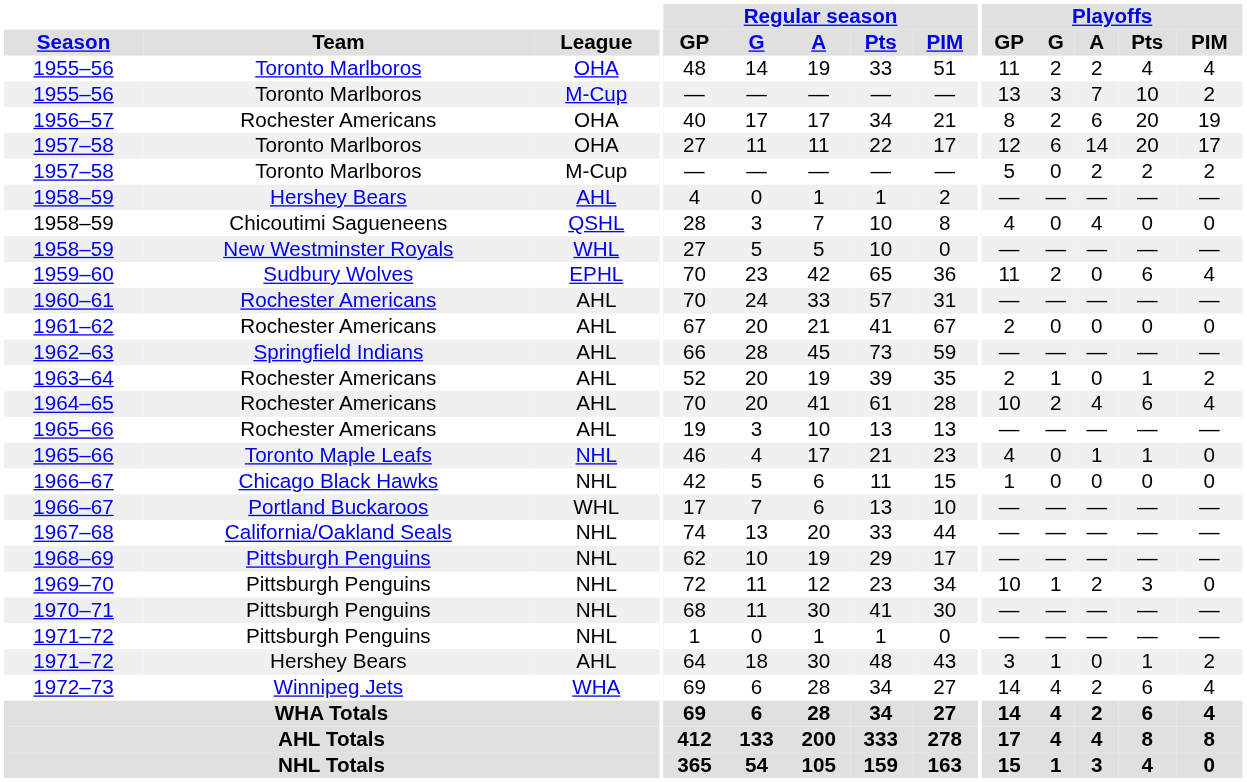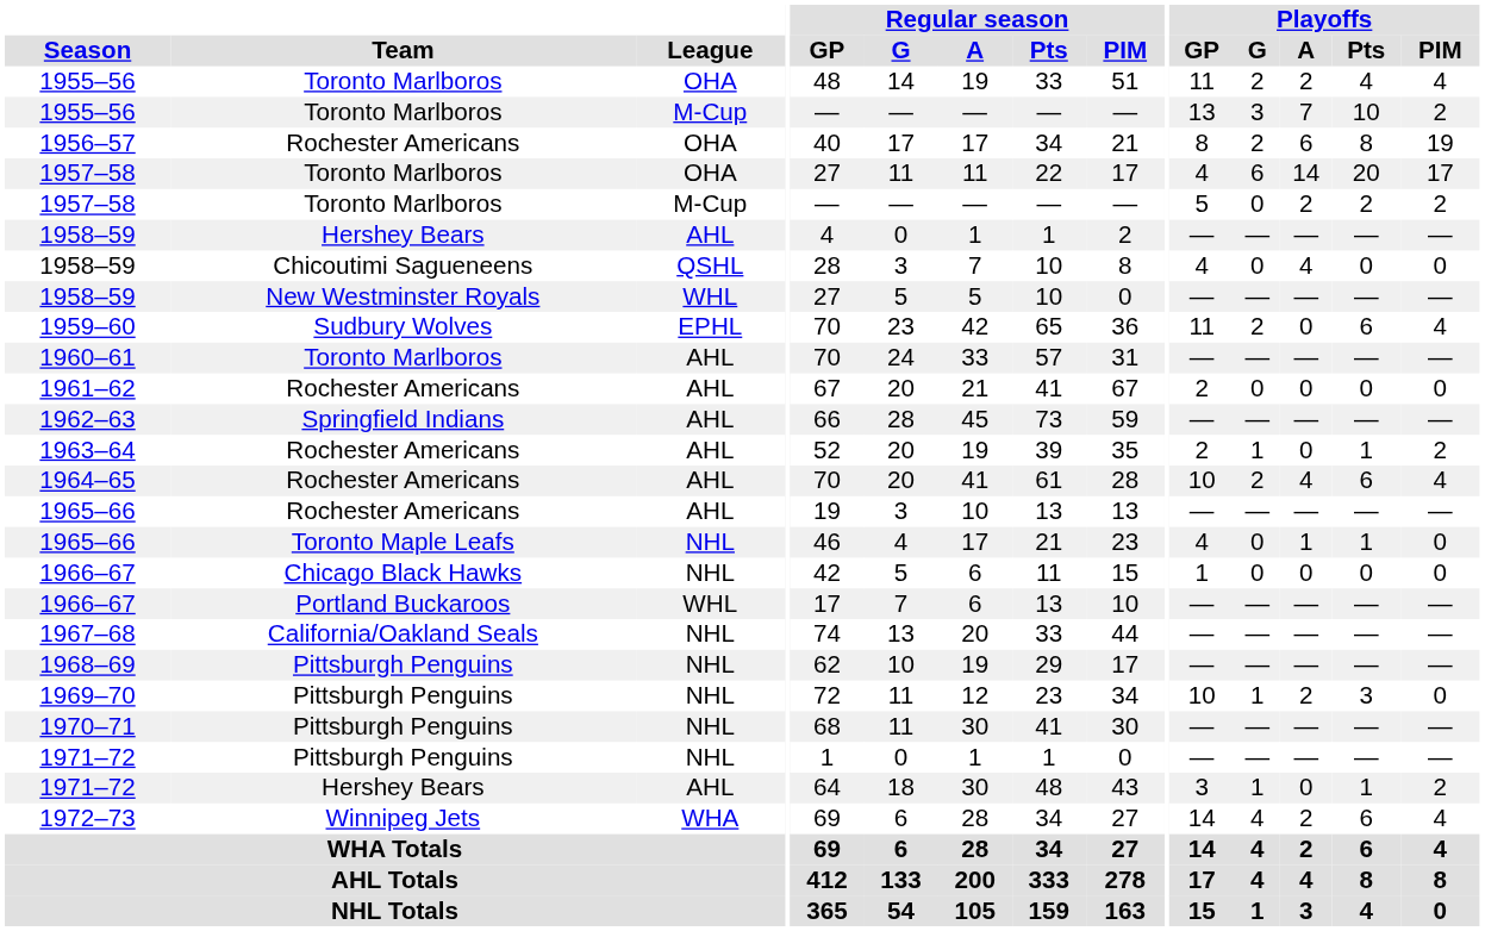1956–57 | Playoffs / Pts: 20 -> 8
1957–58 / OHA | Playoffs / GP: 12 -> 4
1960–61 | Team: Rochester Americans -> Toronto Marlboros
